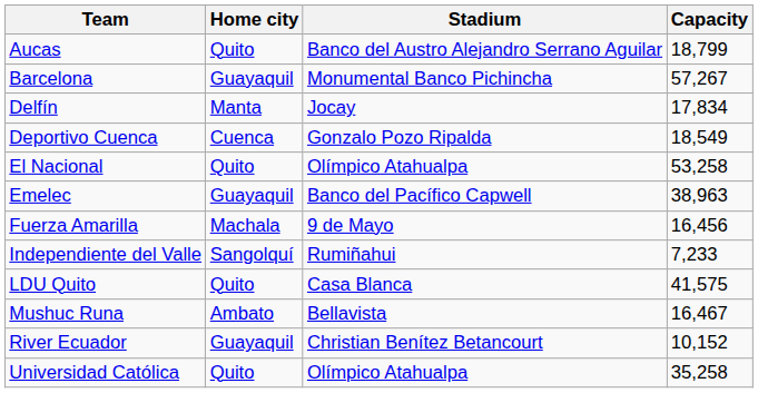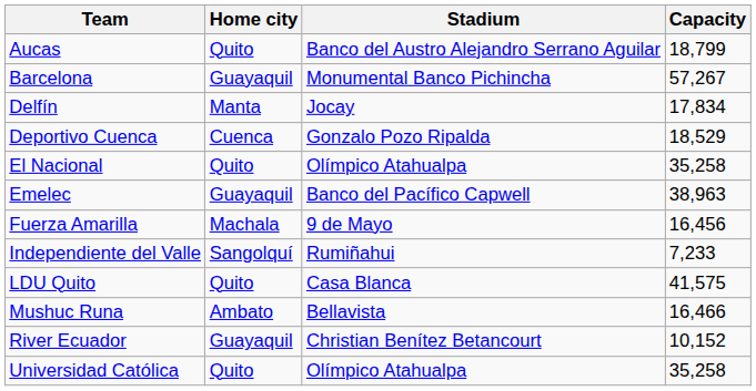Deportivo Cuenca | Capacity: 18,549 -> 18,529
El Nacional | Capacity: 53,258 -> 35,258
Mushuc Runa | Capacity: 16,467 -> 16,466
